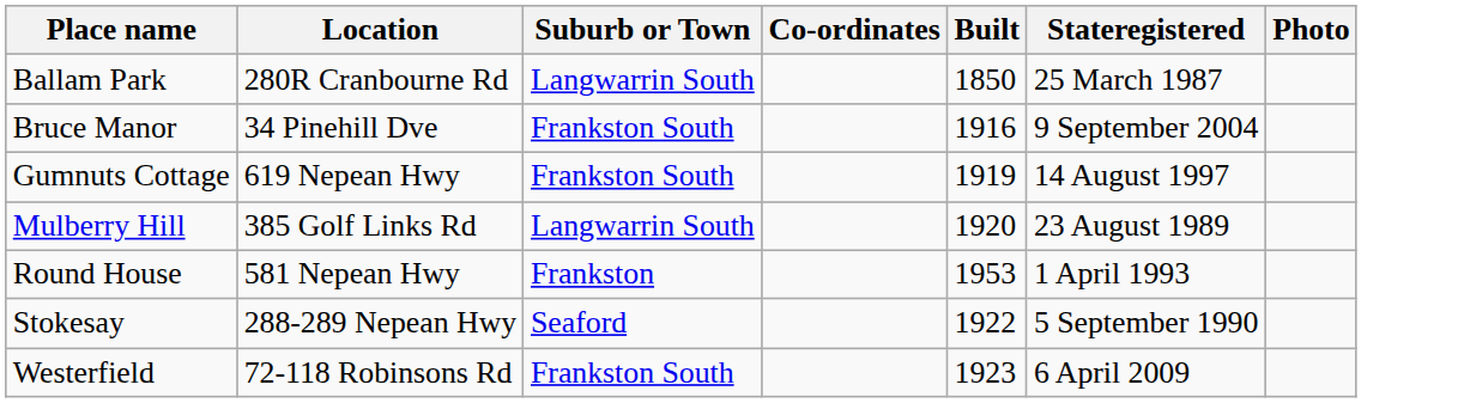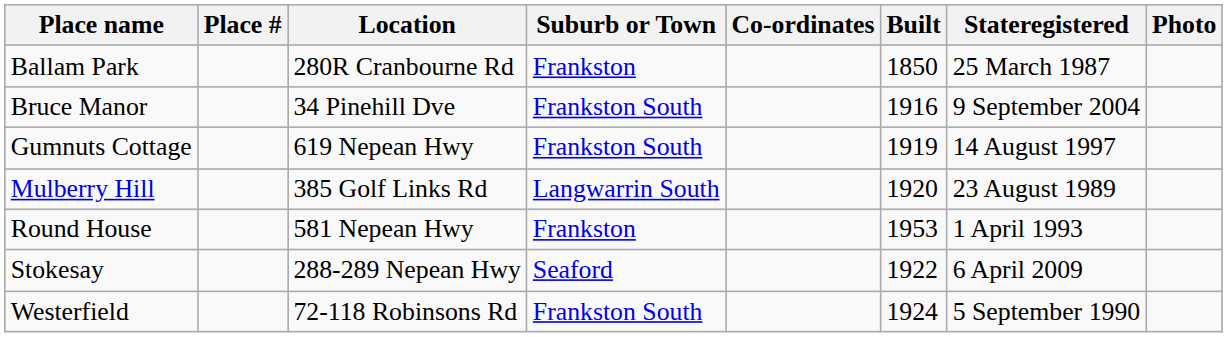+ column: Place #
Ballam Park | Suburb or Town: Langwarrin South -> Frankston
Stokesay | Stateregistered: 5 September 1990 -> 6 April 2009
Westerfield | Built: 1923 -> 1924
Westerfield | Stateregistered: 6 April 2009 -> 5 September 1990
